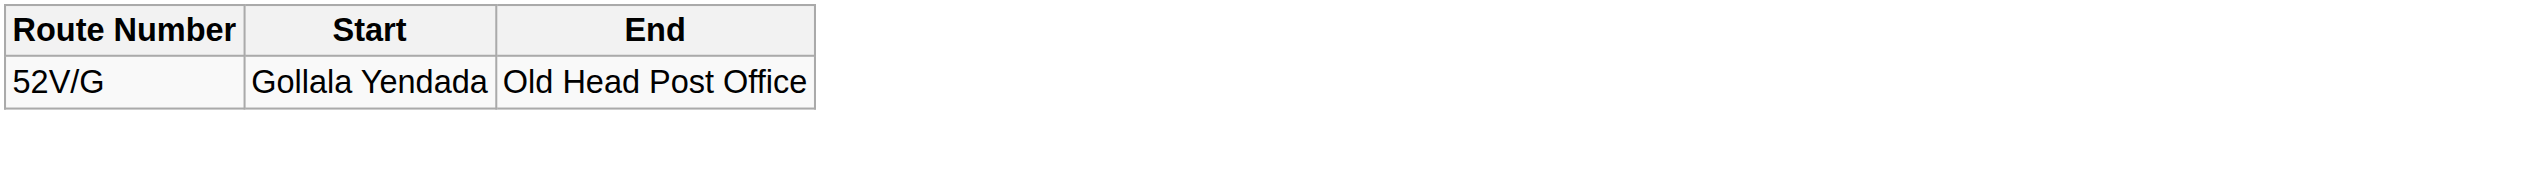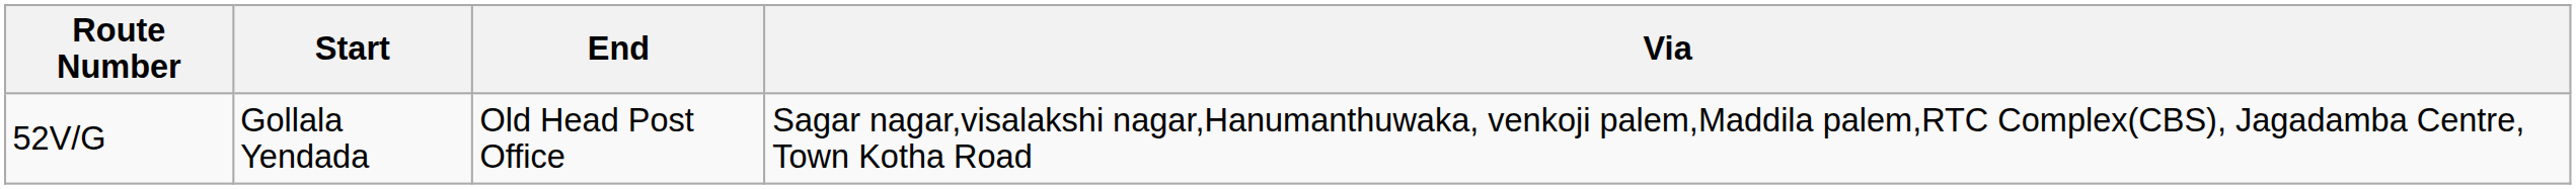+ column: Via | Sagar nagar,visalakshi nagar,Hanumanthuwaka, venkoji palem,Maddila palem,RTC Complex(CBS), Jagadamba Centre, Town Kotha Road
